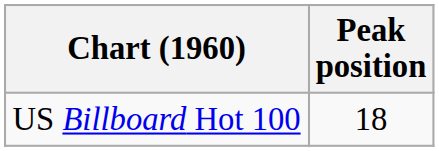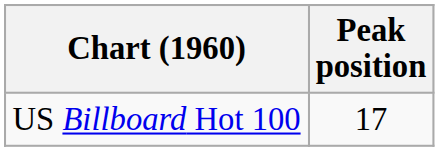US Billboard Hot 100 | Peak position: 18 -> 17
